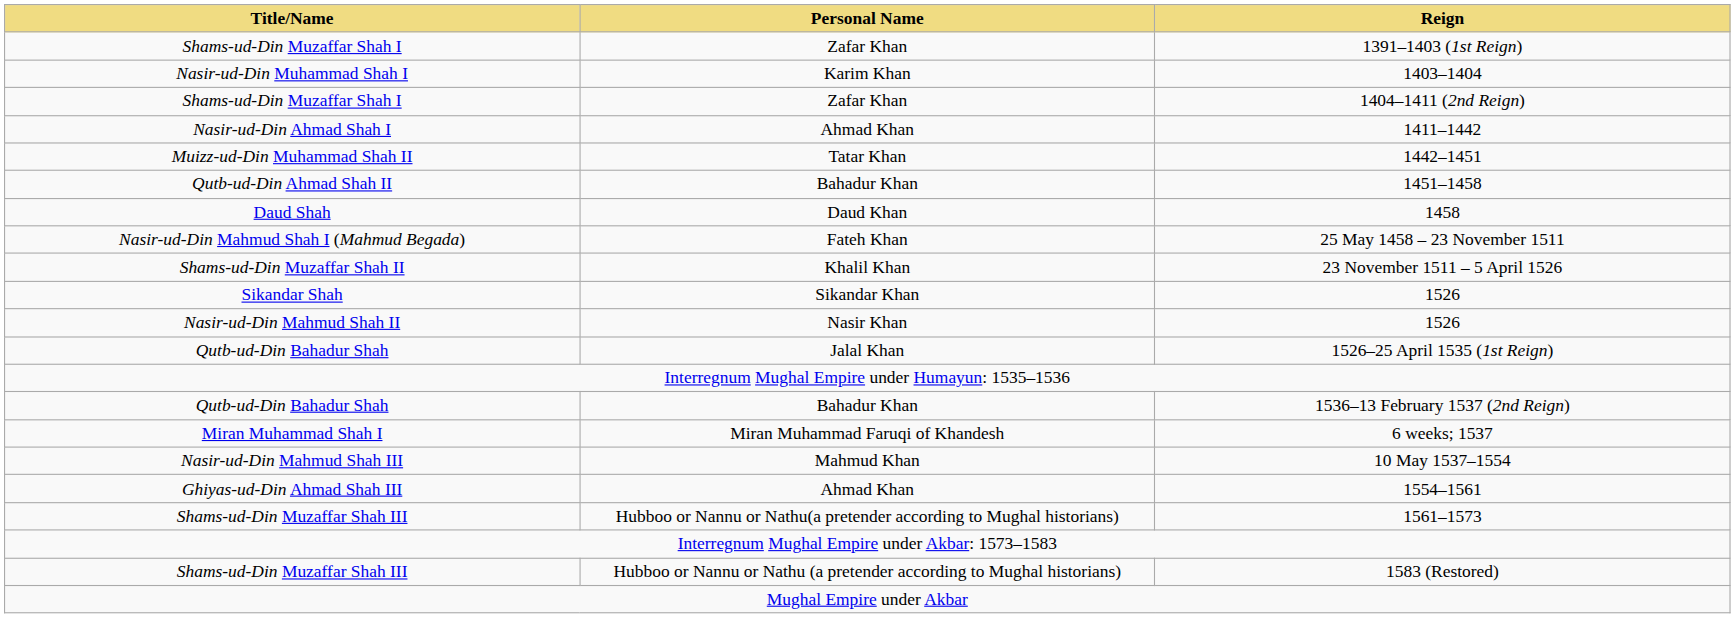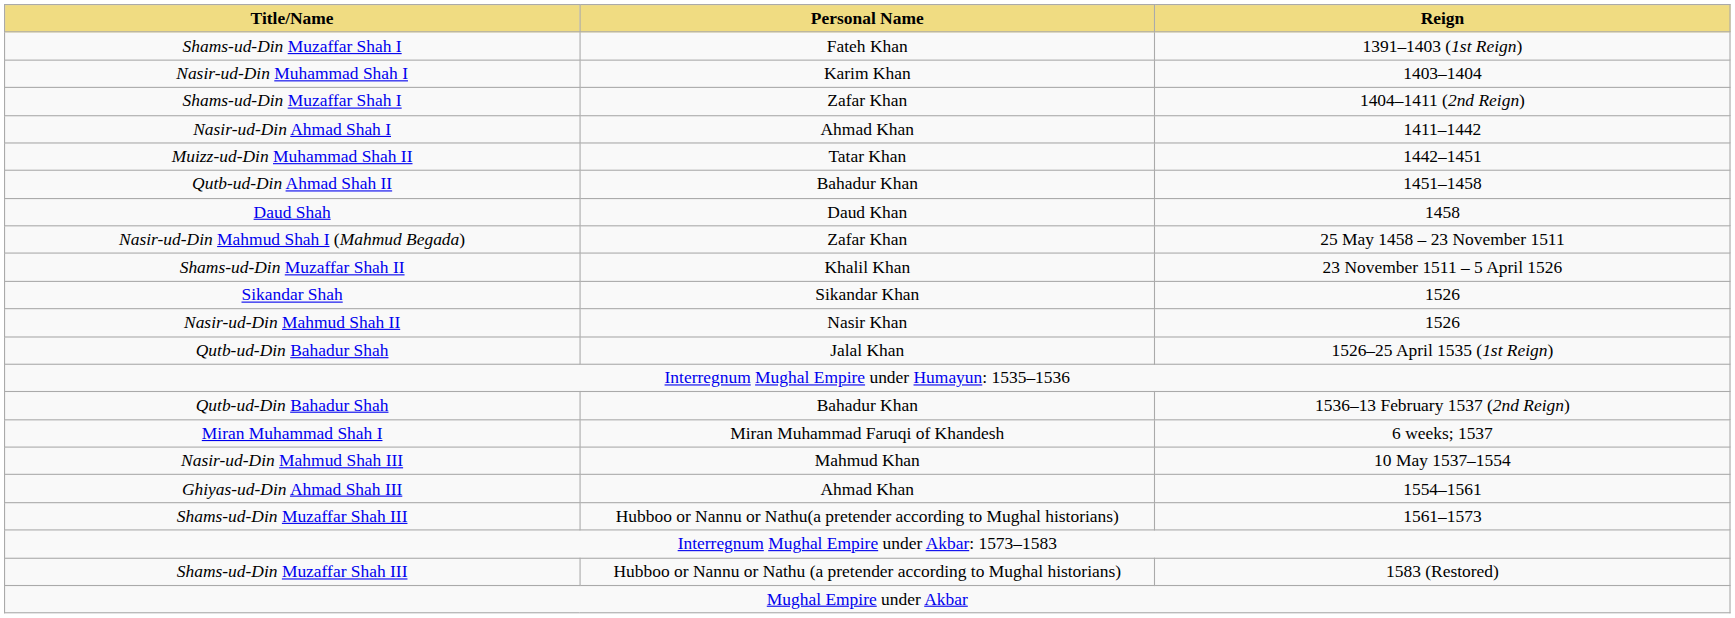1391–1403 (1st Reign) | Personal Name: Zafar Khan -> Fateh Khan
25 May 1458 – 23 November 1511 | Personal Name: Fateh Khan -> Zafar Khan
